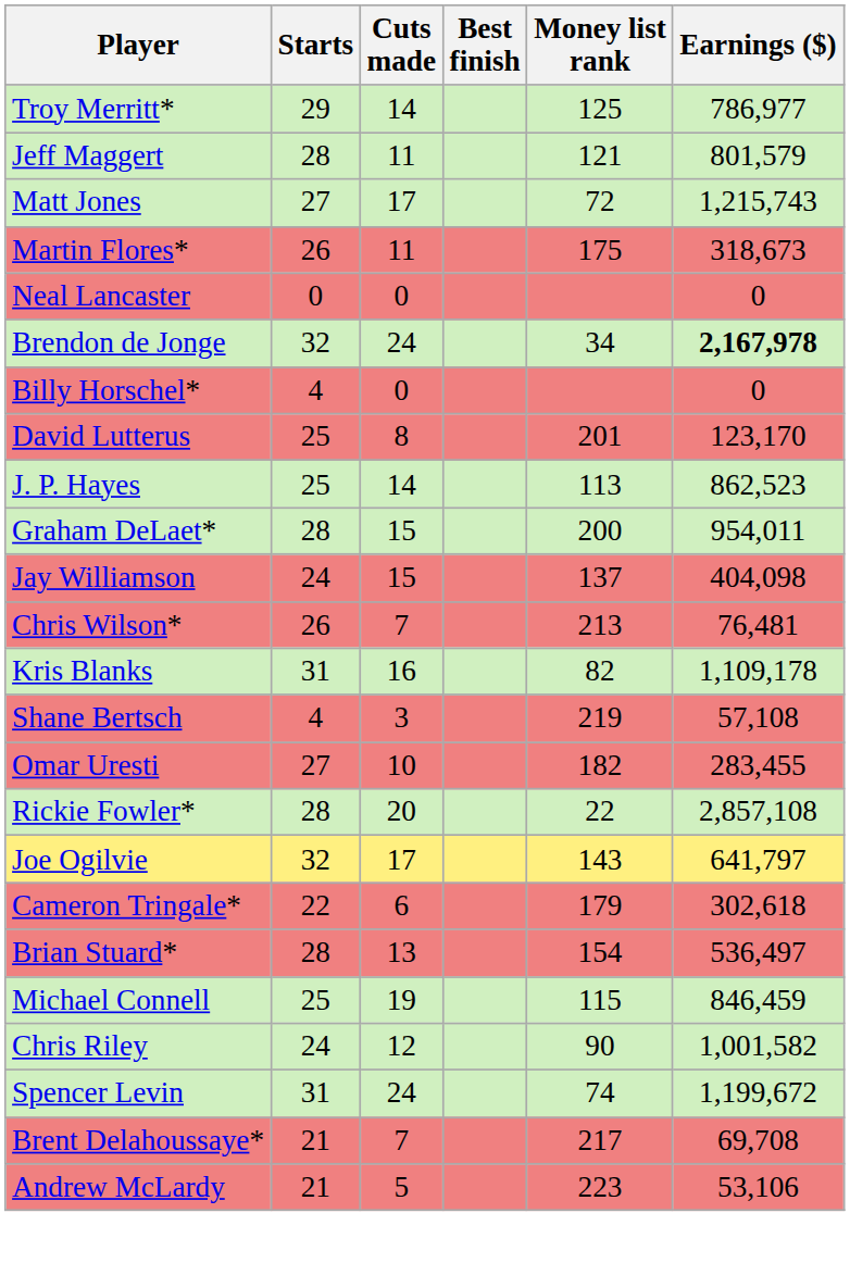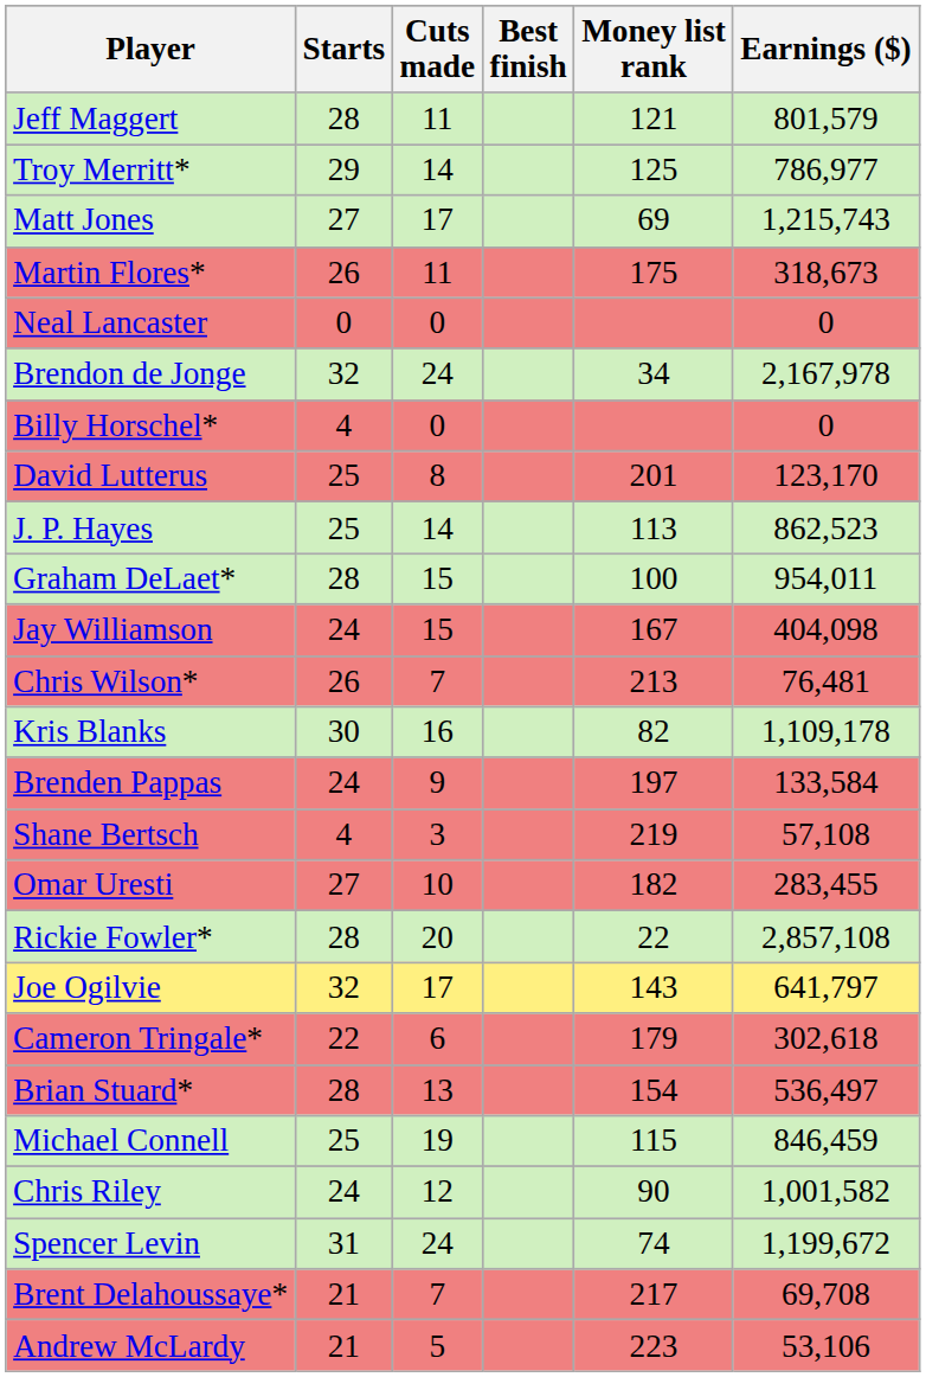rows swapped: Troy Merritt* <-> Jeff Maggert
Matt Jones | Money list rank: 72 -> 69
Brendon de Jonge | Earnings ($): bold -> normal
Graham DeLaet* | Money list rank: 200 -> 100
Jay Williamson | Money list rank: 137 -> 167
Kris Blanks | Starts: 31 -> 30
+ row: Brenden Pappas | 24 | 9 | 197 | 133,584
